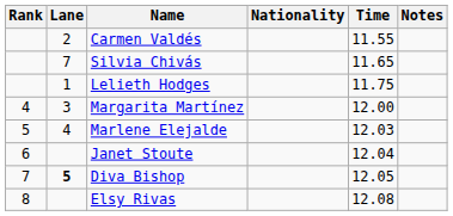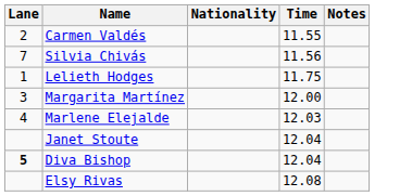- column: Rank | 4 | 5 | 6 | 7 | 8
Silvia Chivás | Time: 11.65 -> 11.56
Diva Bishop | Time: 12.05 -> 12.04
